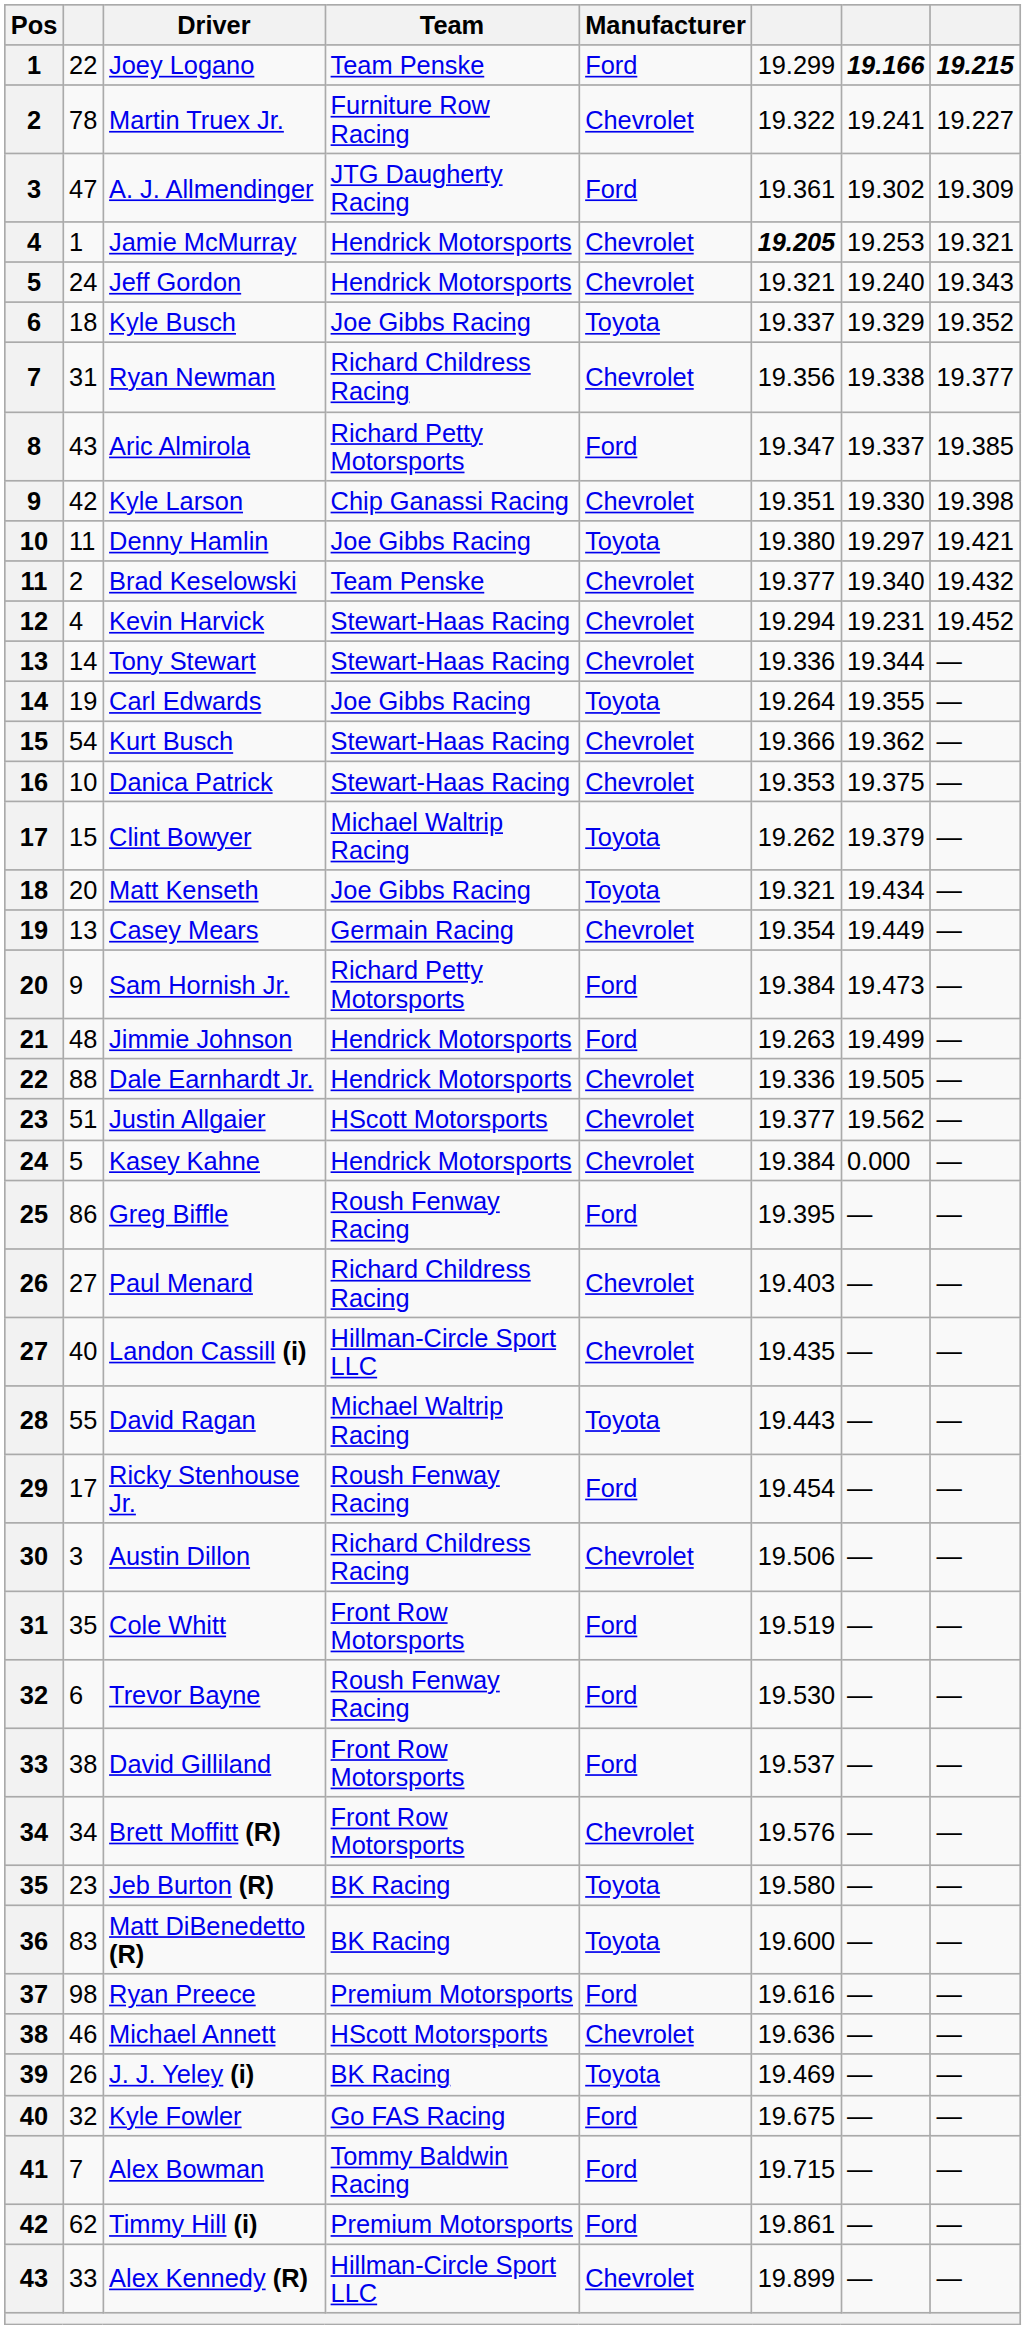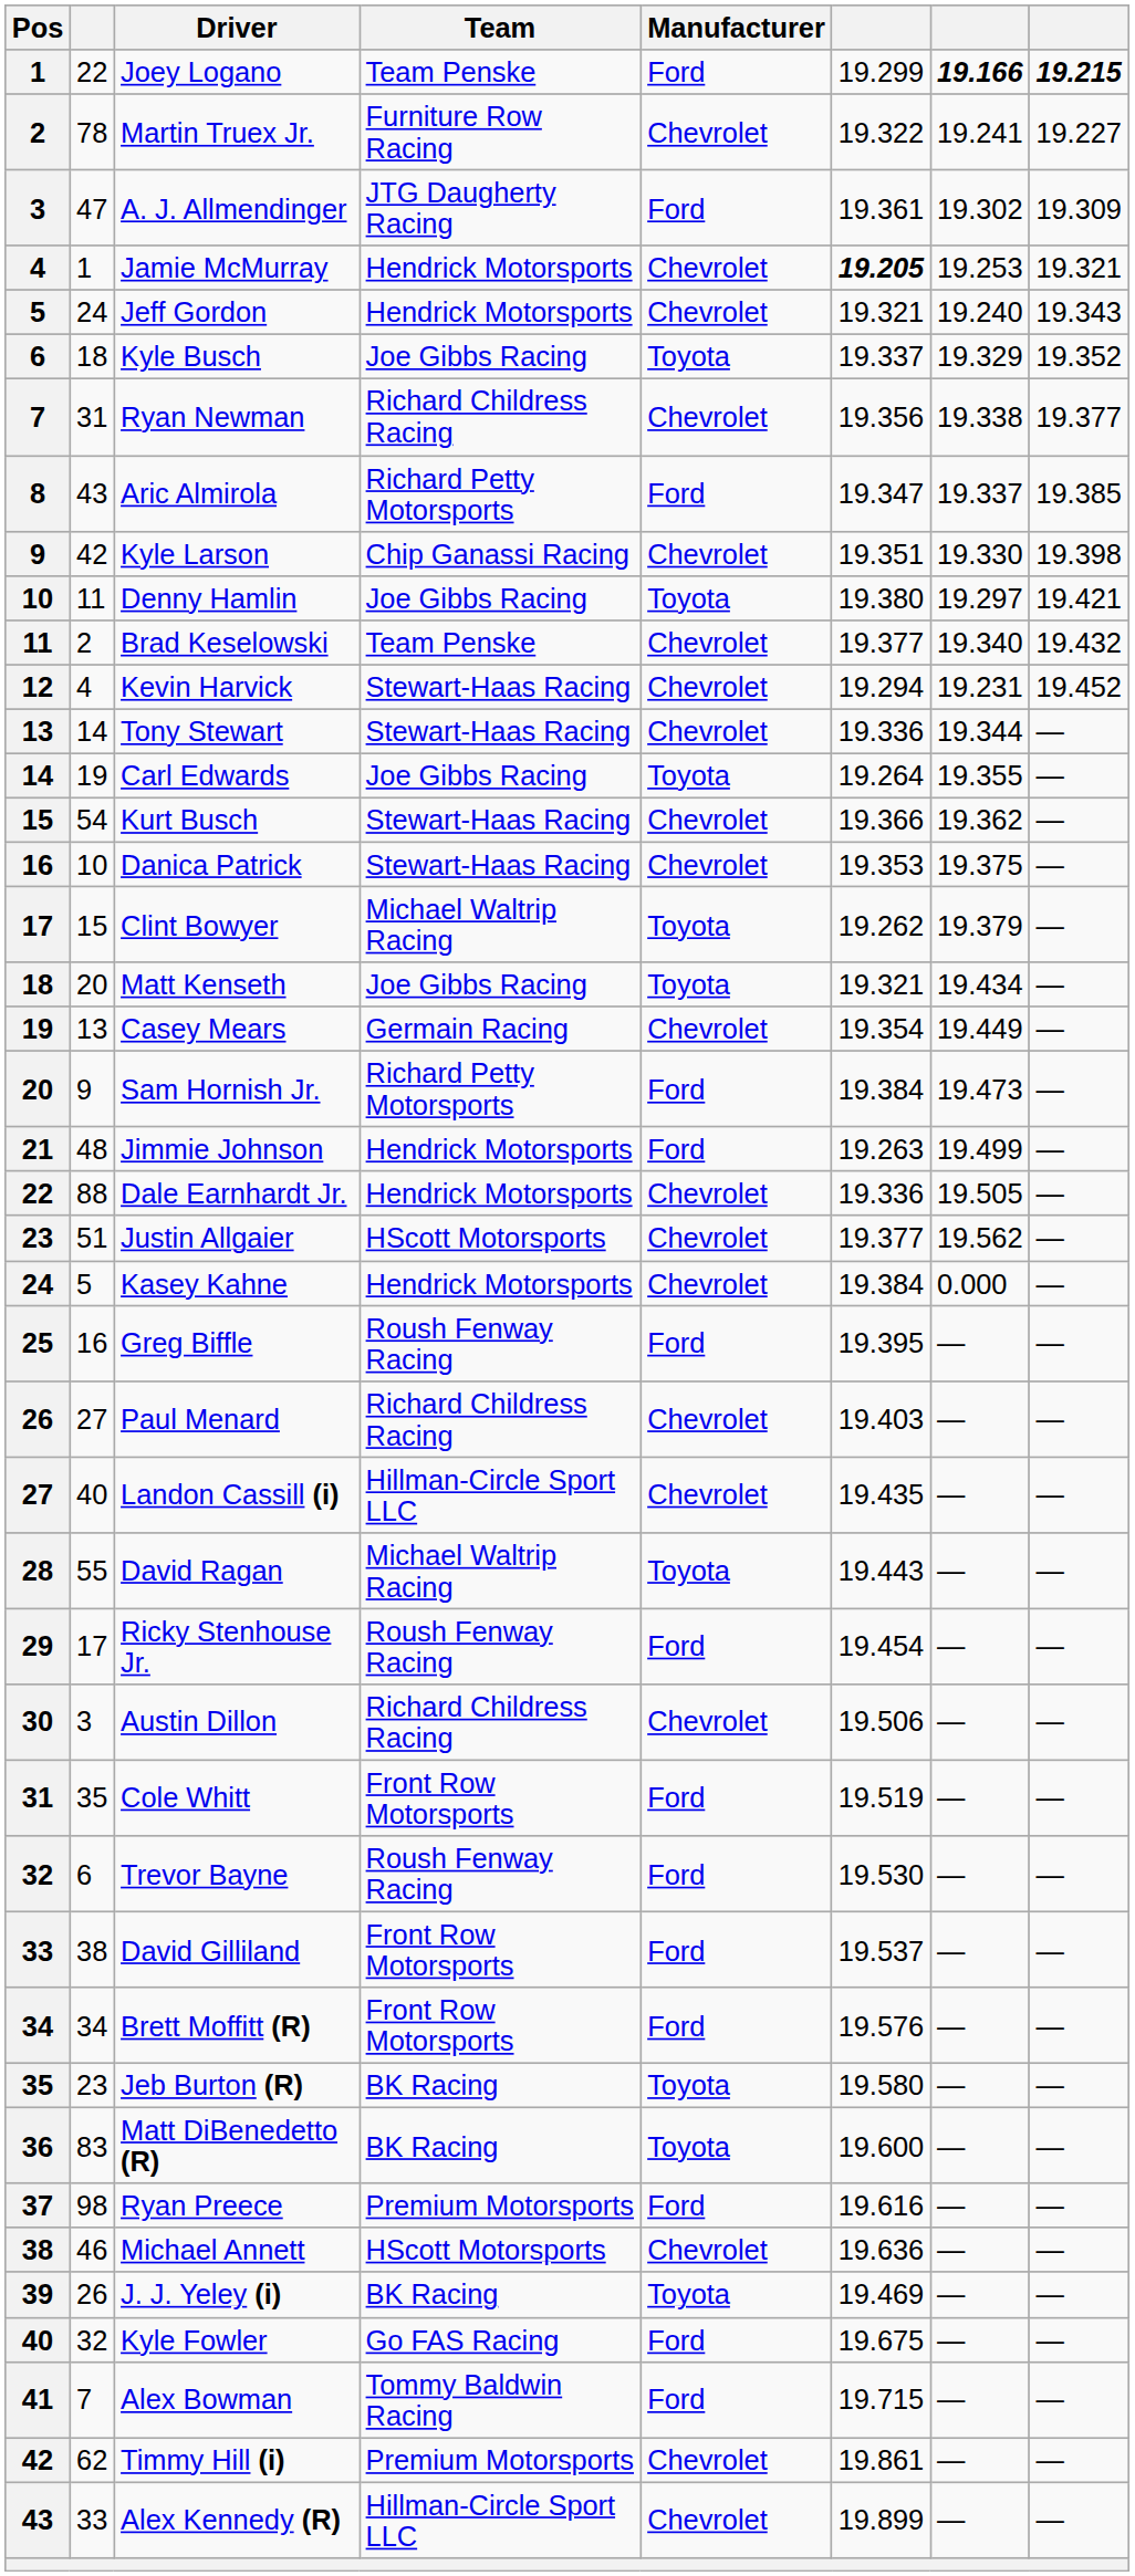Greg Biffle | column 2: 86 -> 16
Brett Moffitt (R) | Manufacturer: Chevrolet -> Ford
Timmy Hill (i) | Manufacturer: Ford -> Chevrolet
